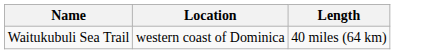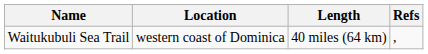+ column: Refs | ,
